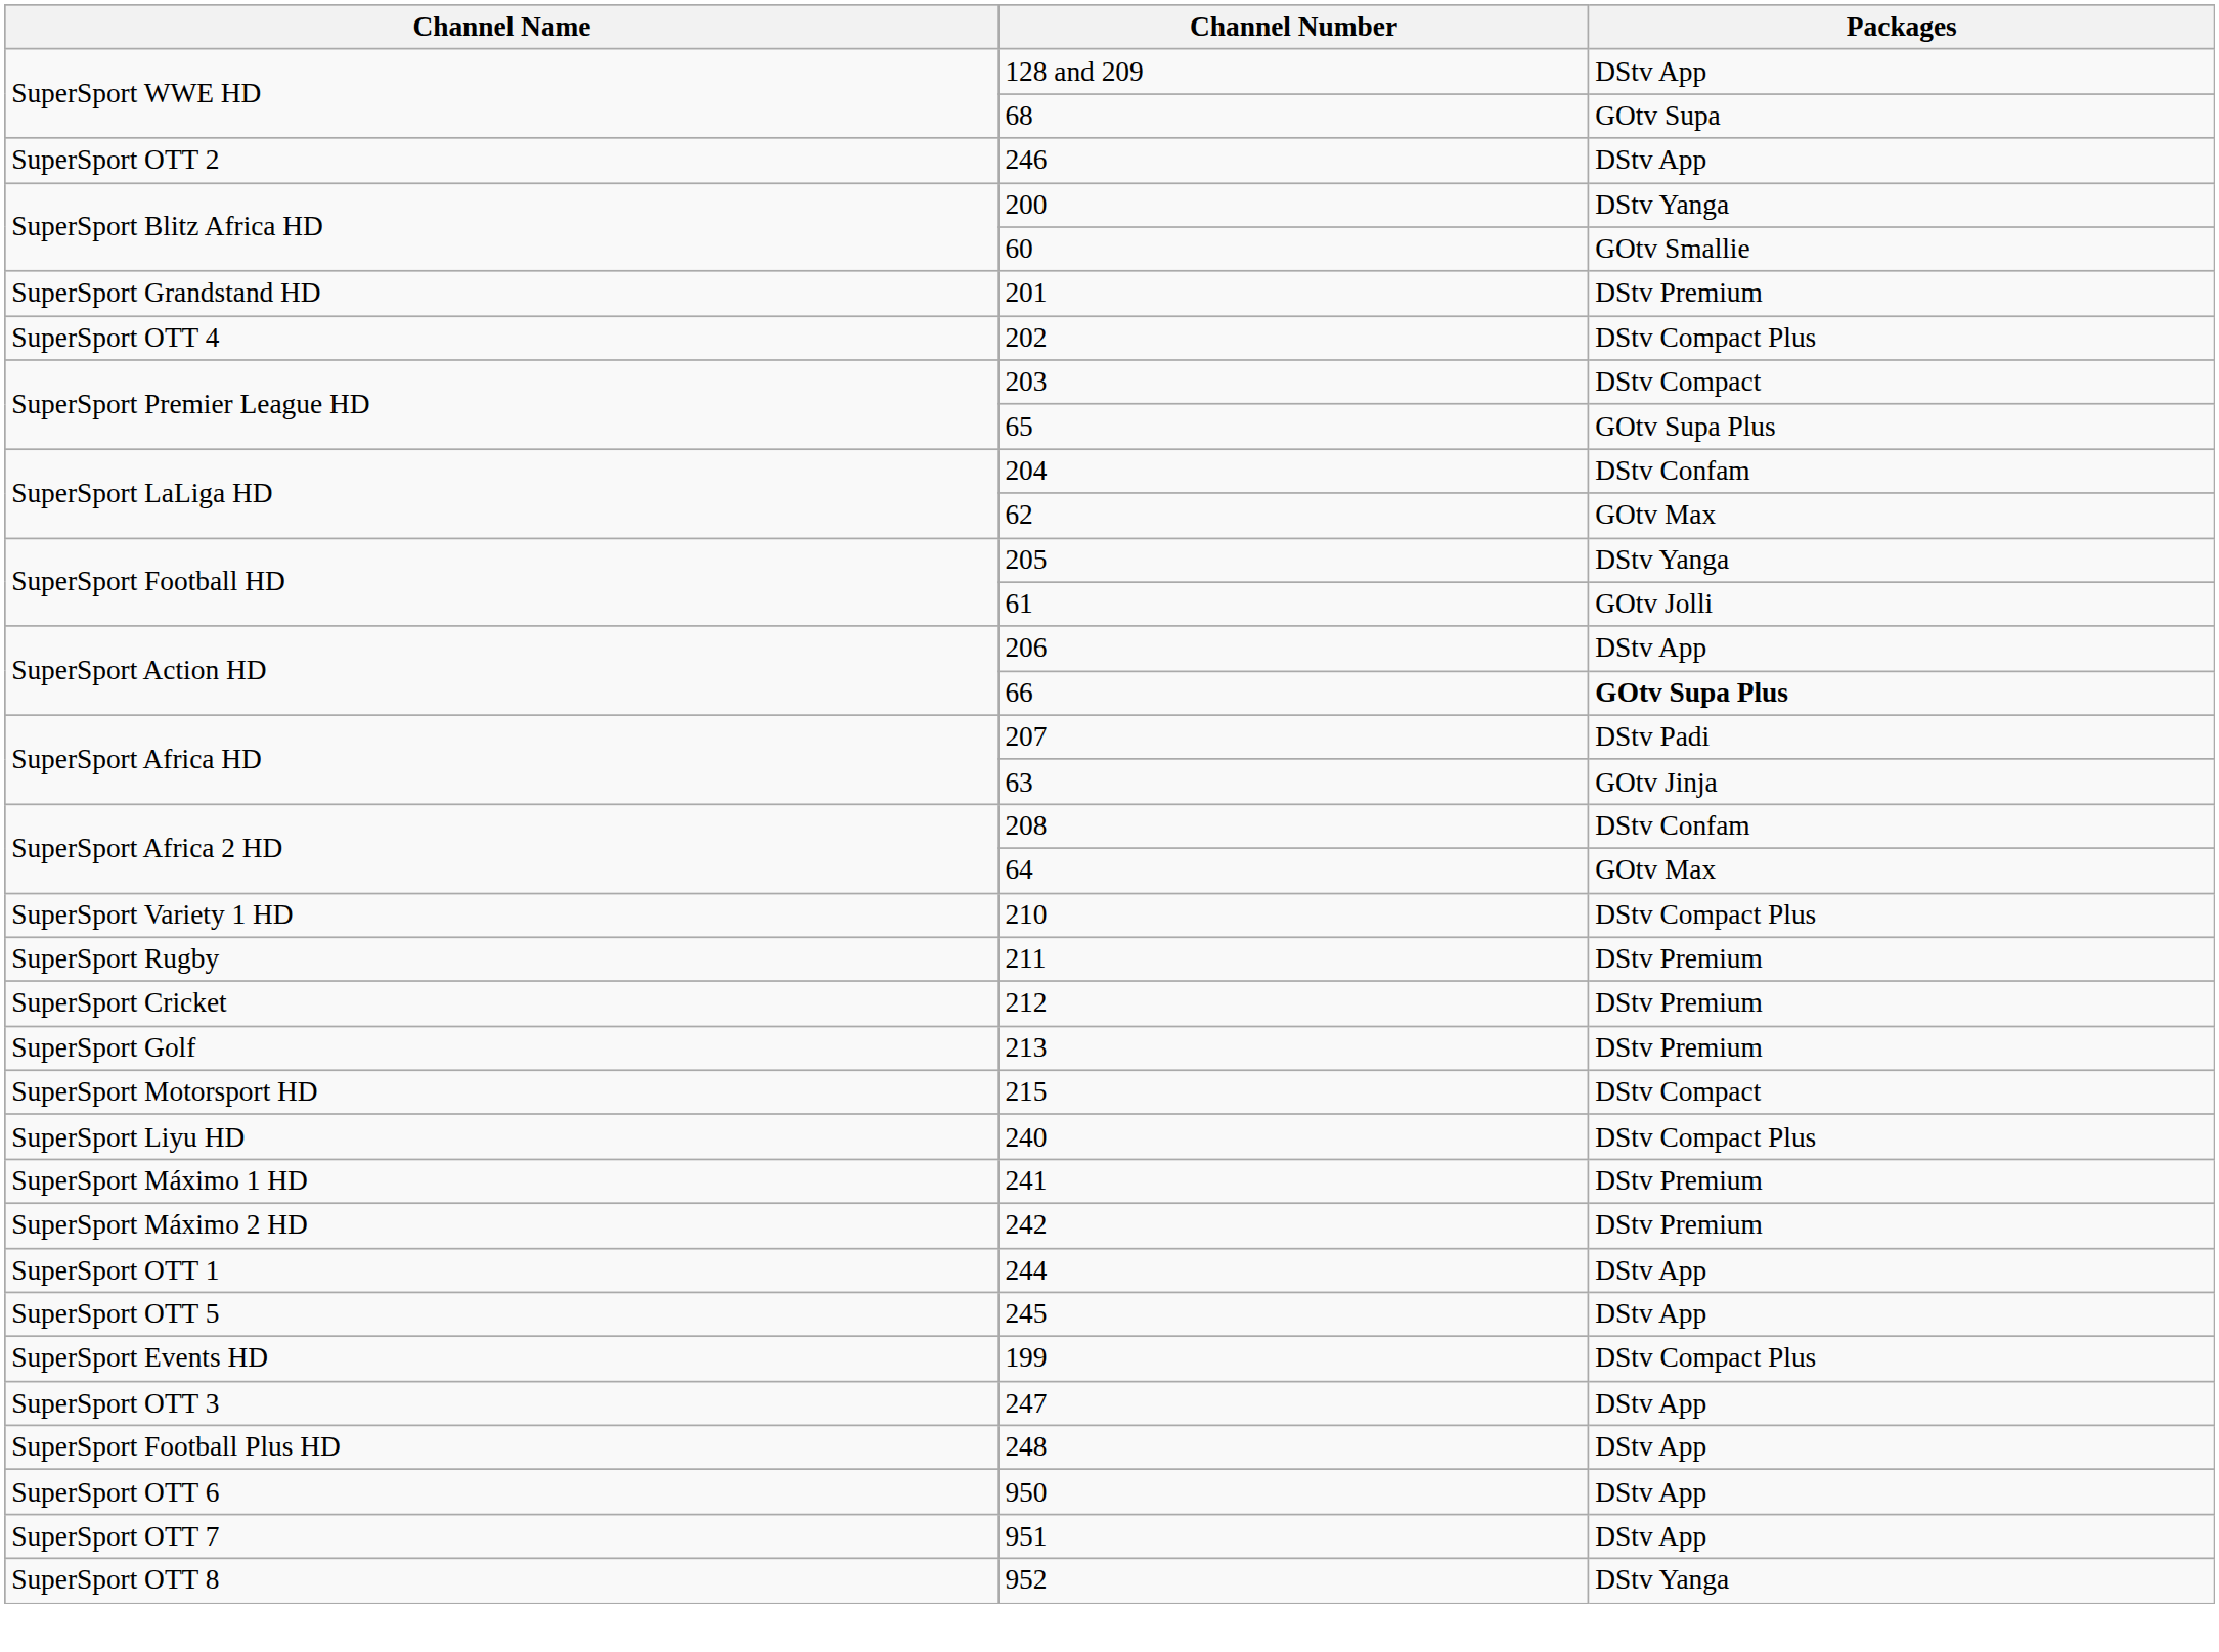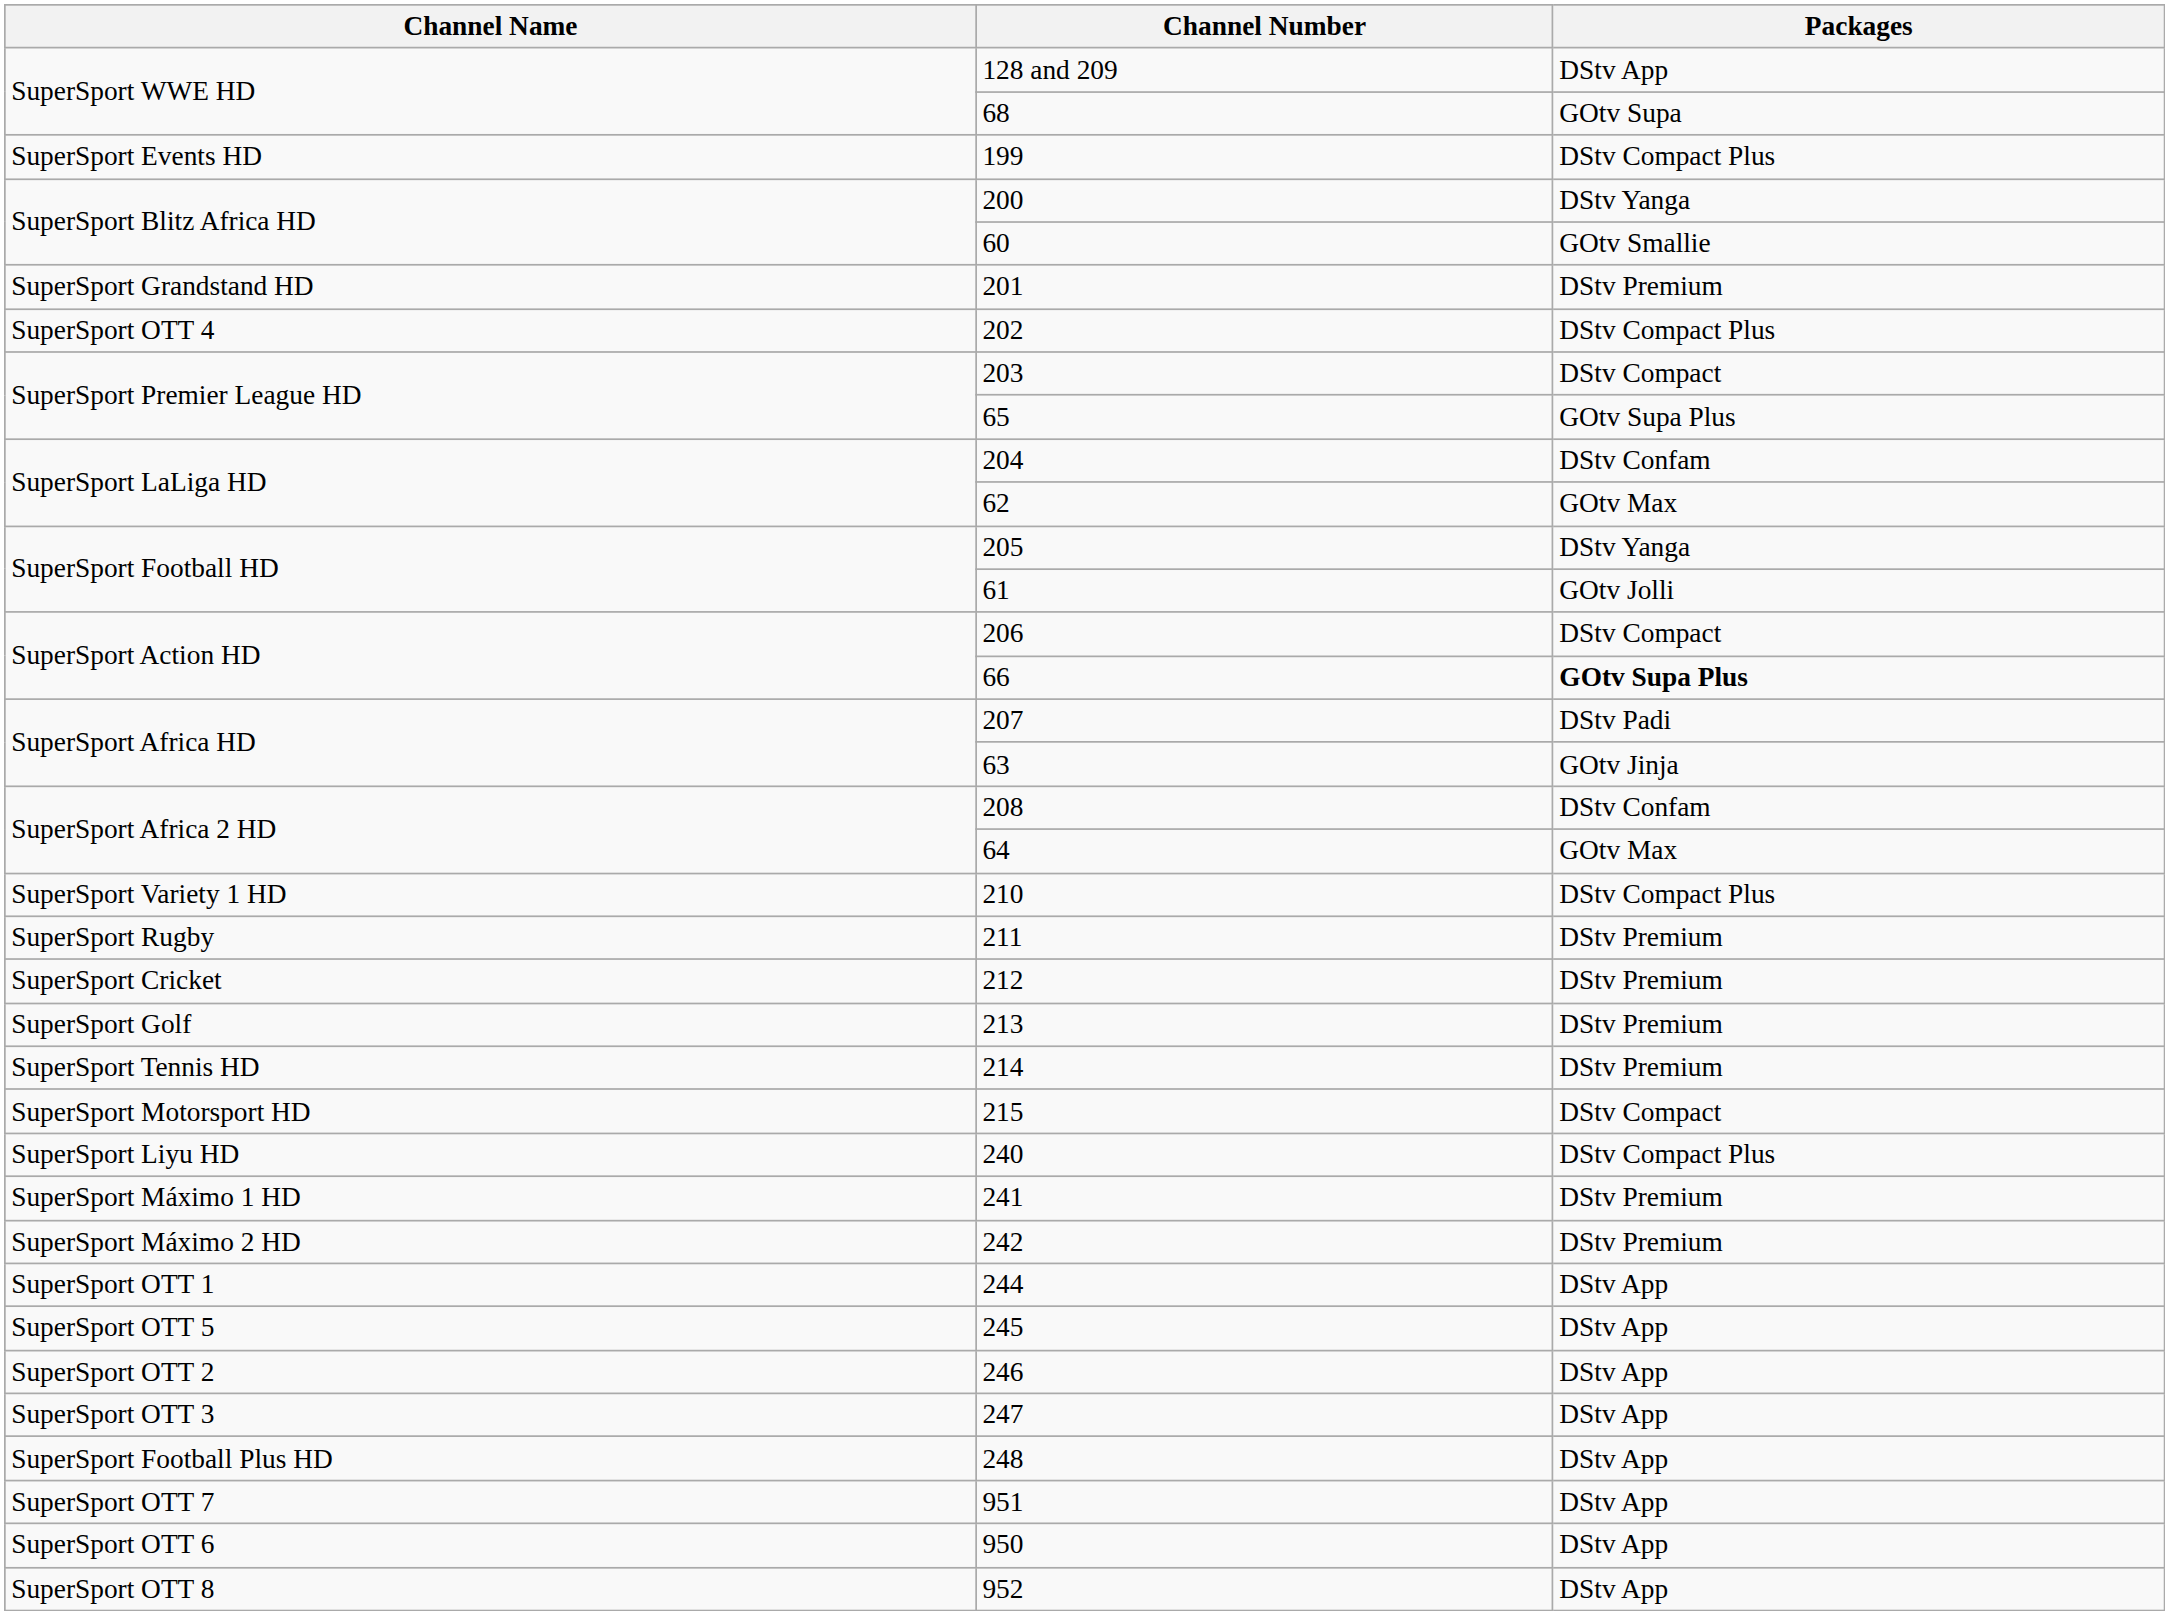rows swapped: 199 <-> 246
206 | Packages: DStv App -> DStv Compact
+ row: SuperSport Tennis HD | 214 | DStv Premium
rows swapped: 950 <-> 951
952 | Packages: DStv Yanga -> DStv App
